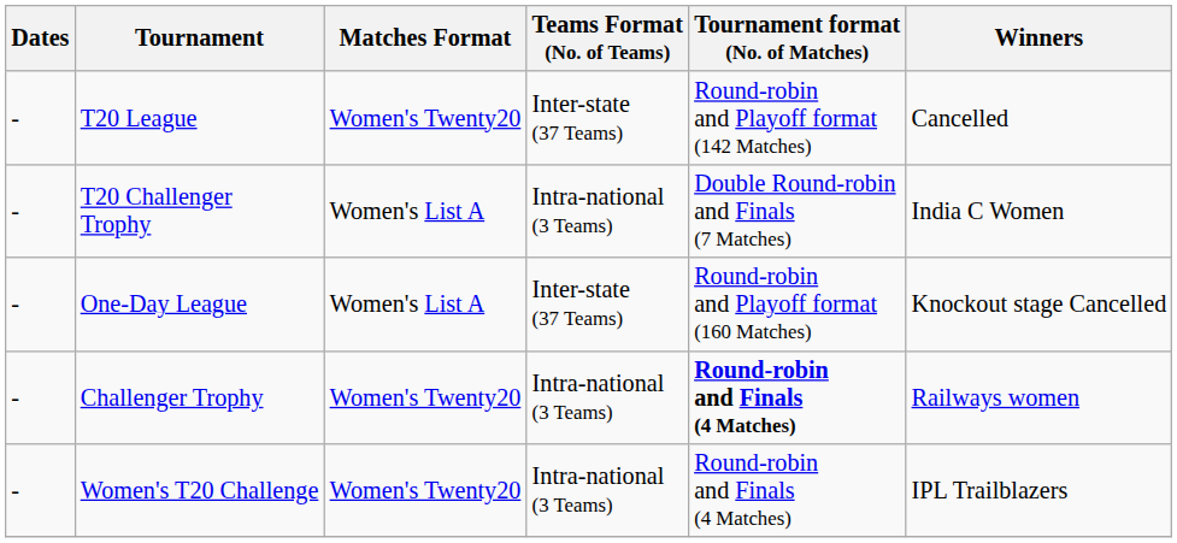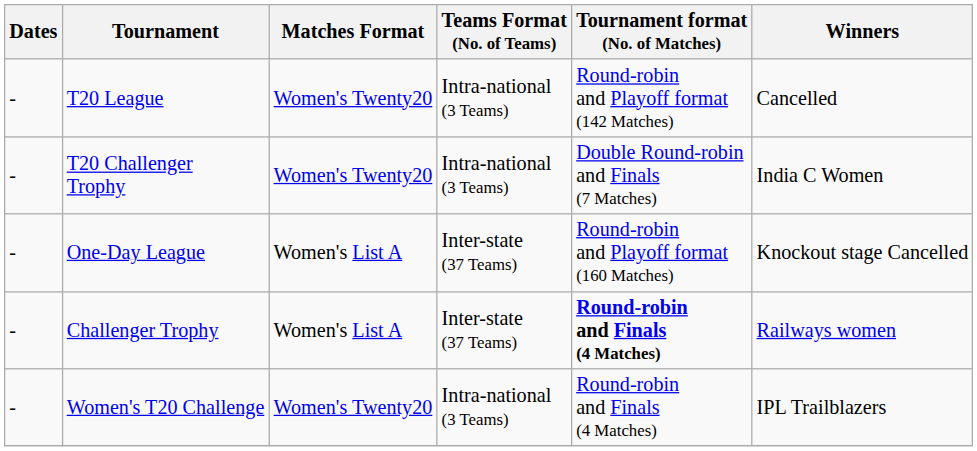T20 League | Teams Format (No. of Teams): Inter-state (37 Teams) -> Intra-national (3 Teams)
T20 Challenger Trophy | Matches Format: Women's List A -> Women's Twenty20
Challenger Trophy | Matches Format: Women's Twenty20 -> Women's List A
Challenger Trophy | Teams Format (No. of Teams): Intra-national (3 Teams) -> Inter-state (37 Teams)
